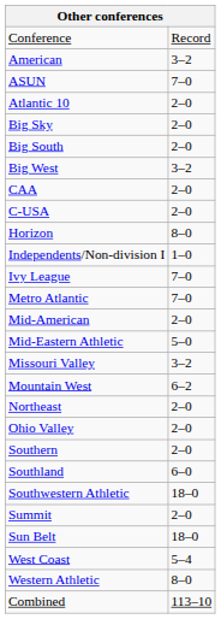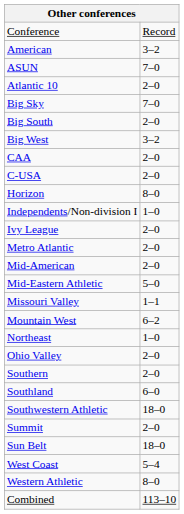Big Sky | column 2: 2–0 -> 7–0
Ivy League | column 2: 7–0 -> 2–0
Metro Atlantic | column 2: 7–0 -> 2–0
Missouri Valley | column 2: 3–2 -> 1–1
Northeast | column 2: 2–0 -> 1–0
